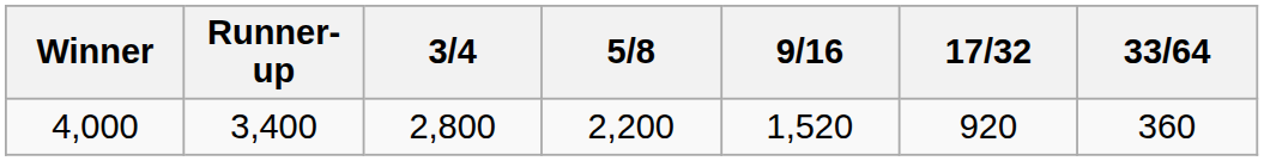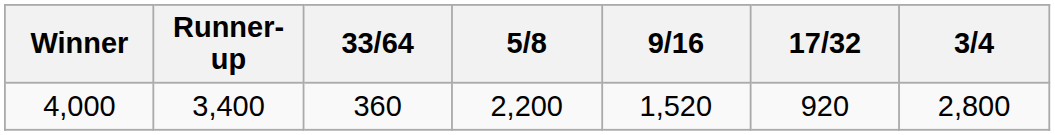columns swapped: 3/4 <-> 33/64
